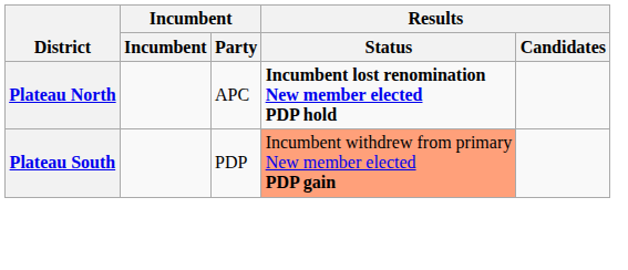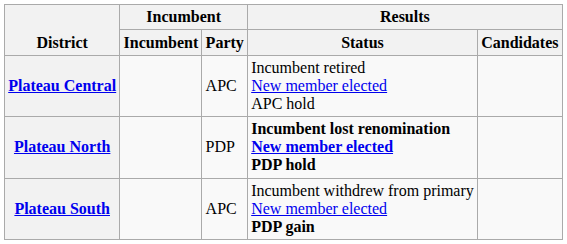+ row: Plateau Central | APC | Incumbent retired New member elected APC hold
Plateau North | Incumbent / Party: APC -> PDP
Plateau South | Incumbent / Party: PDP -> APC
Plateau South | Results / Status: lightsalmon background -> no background
